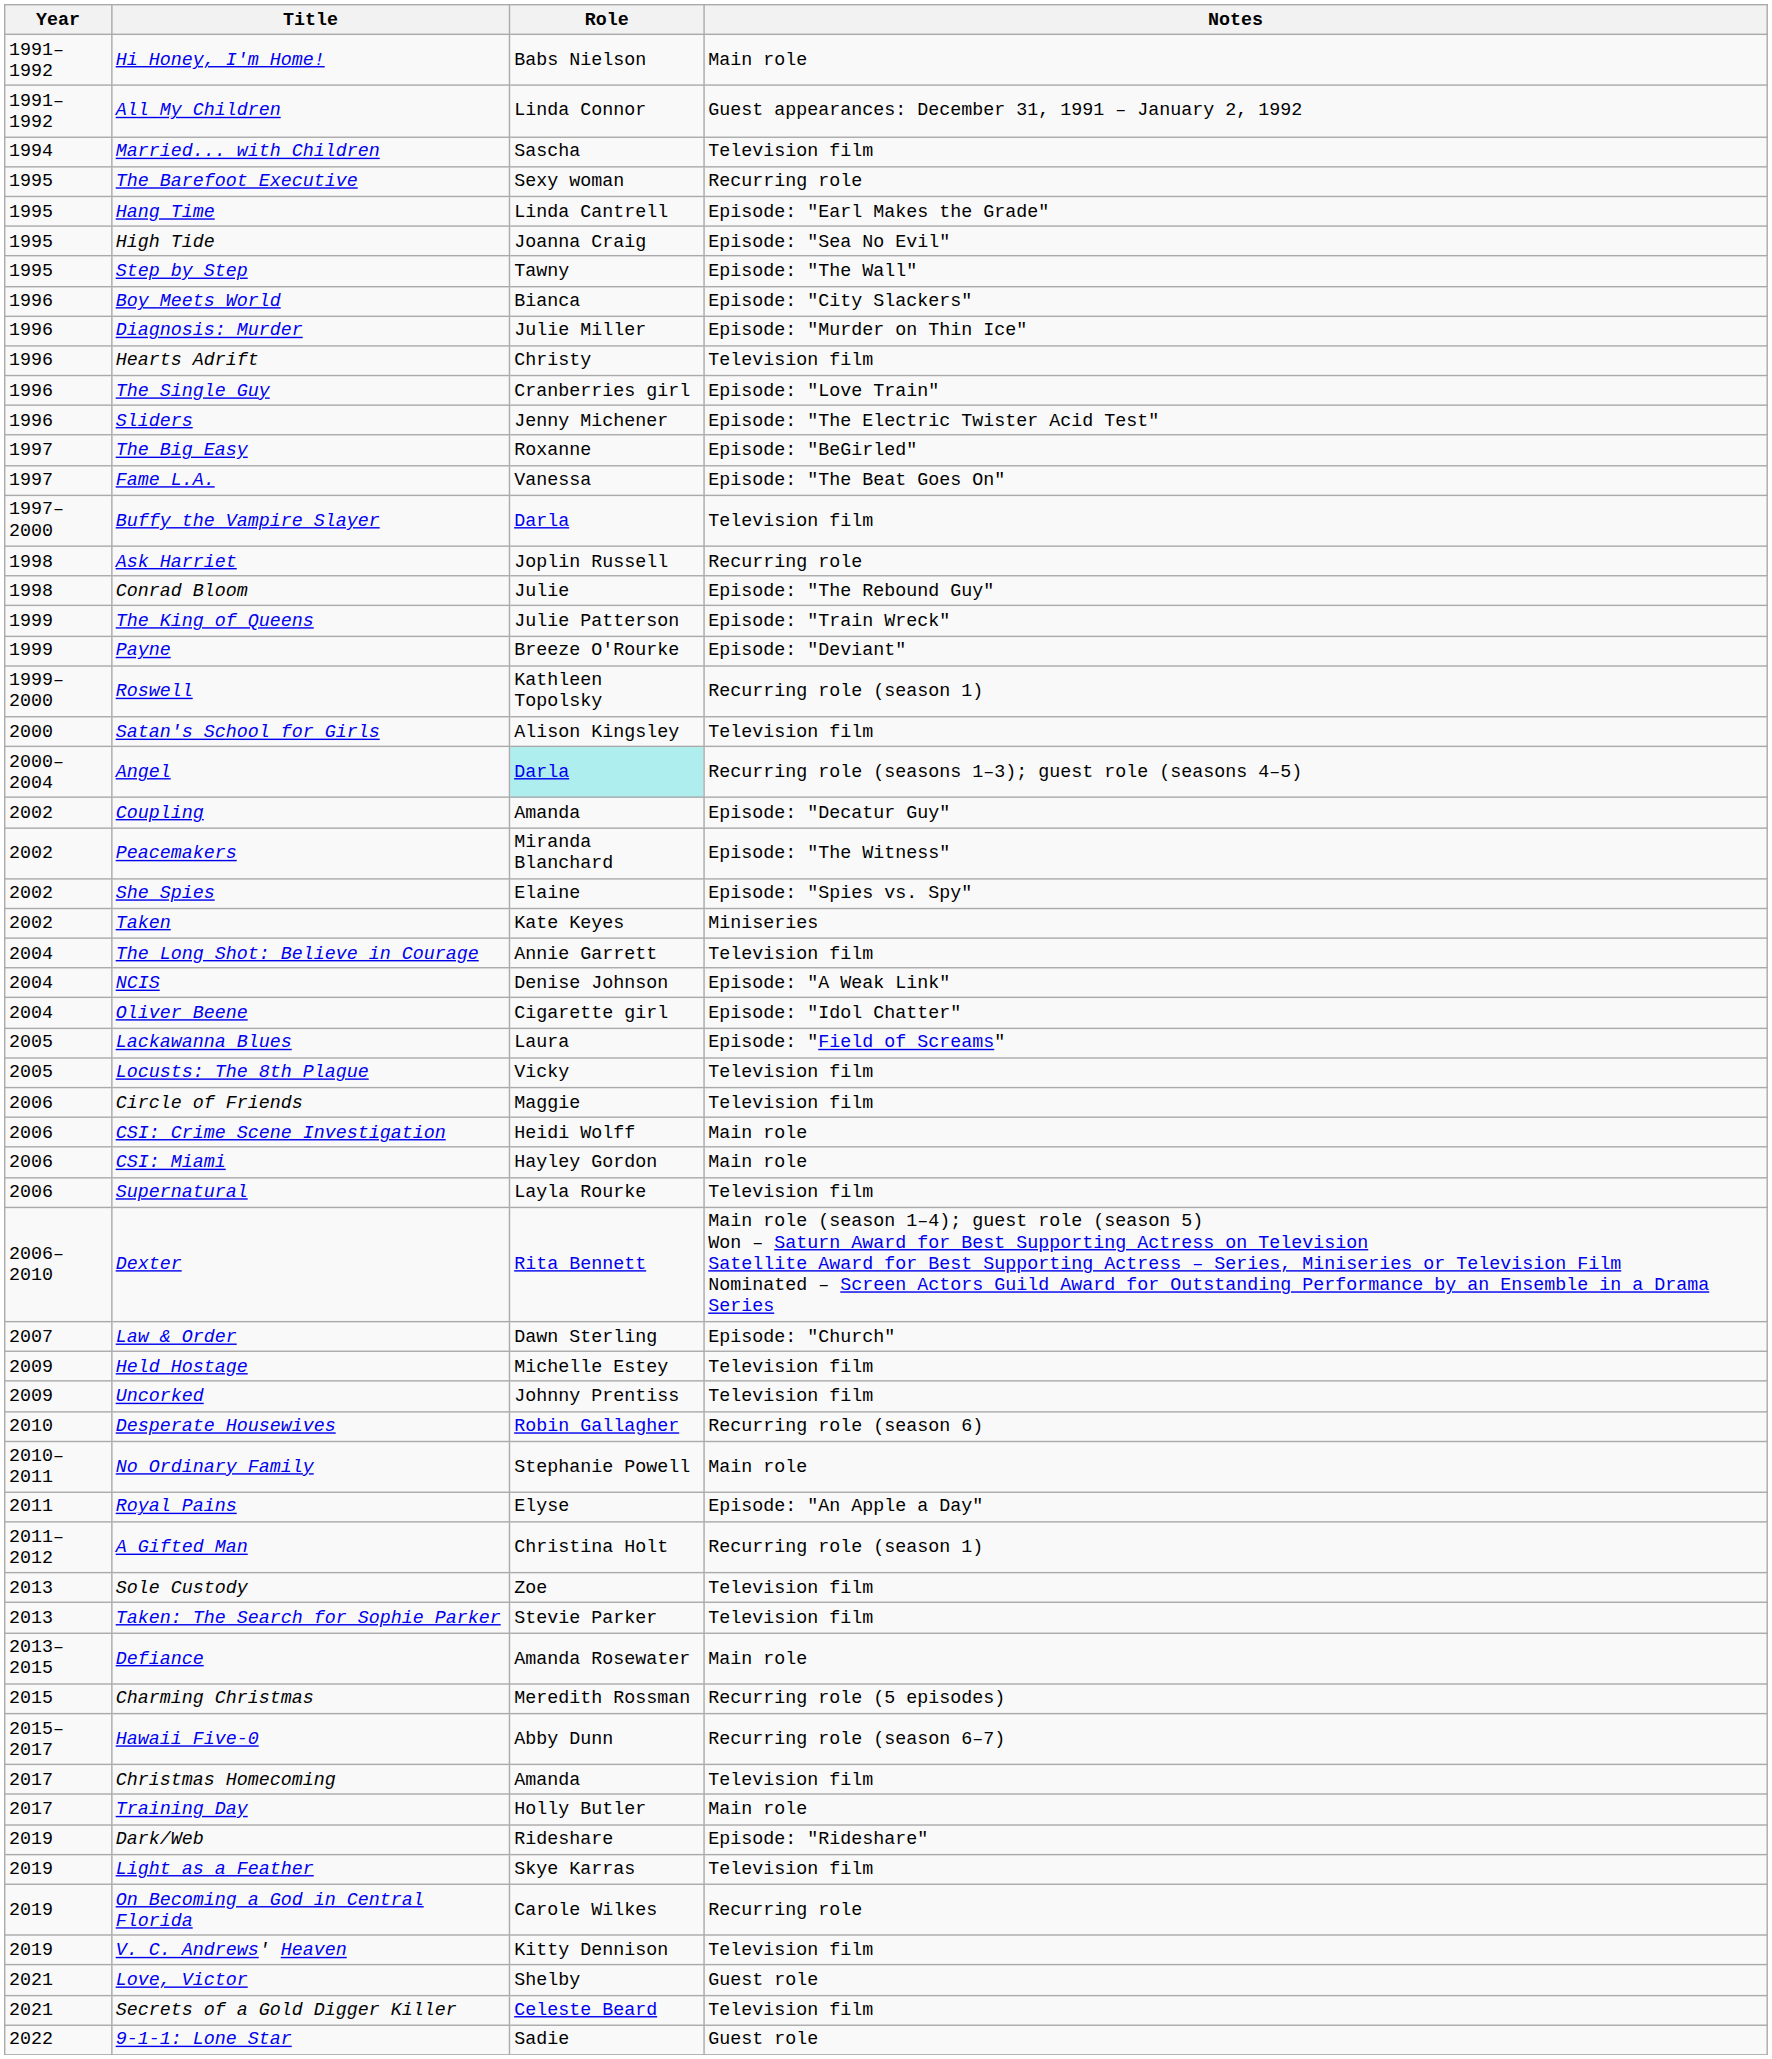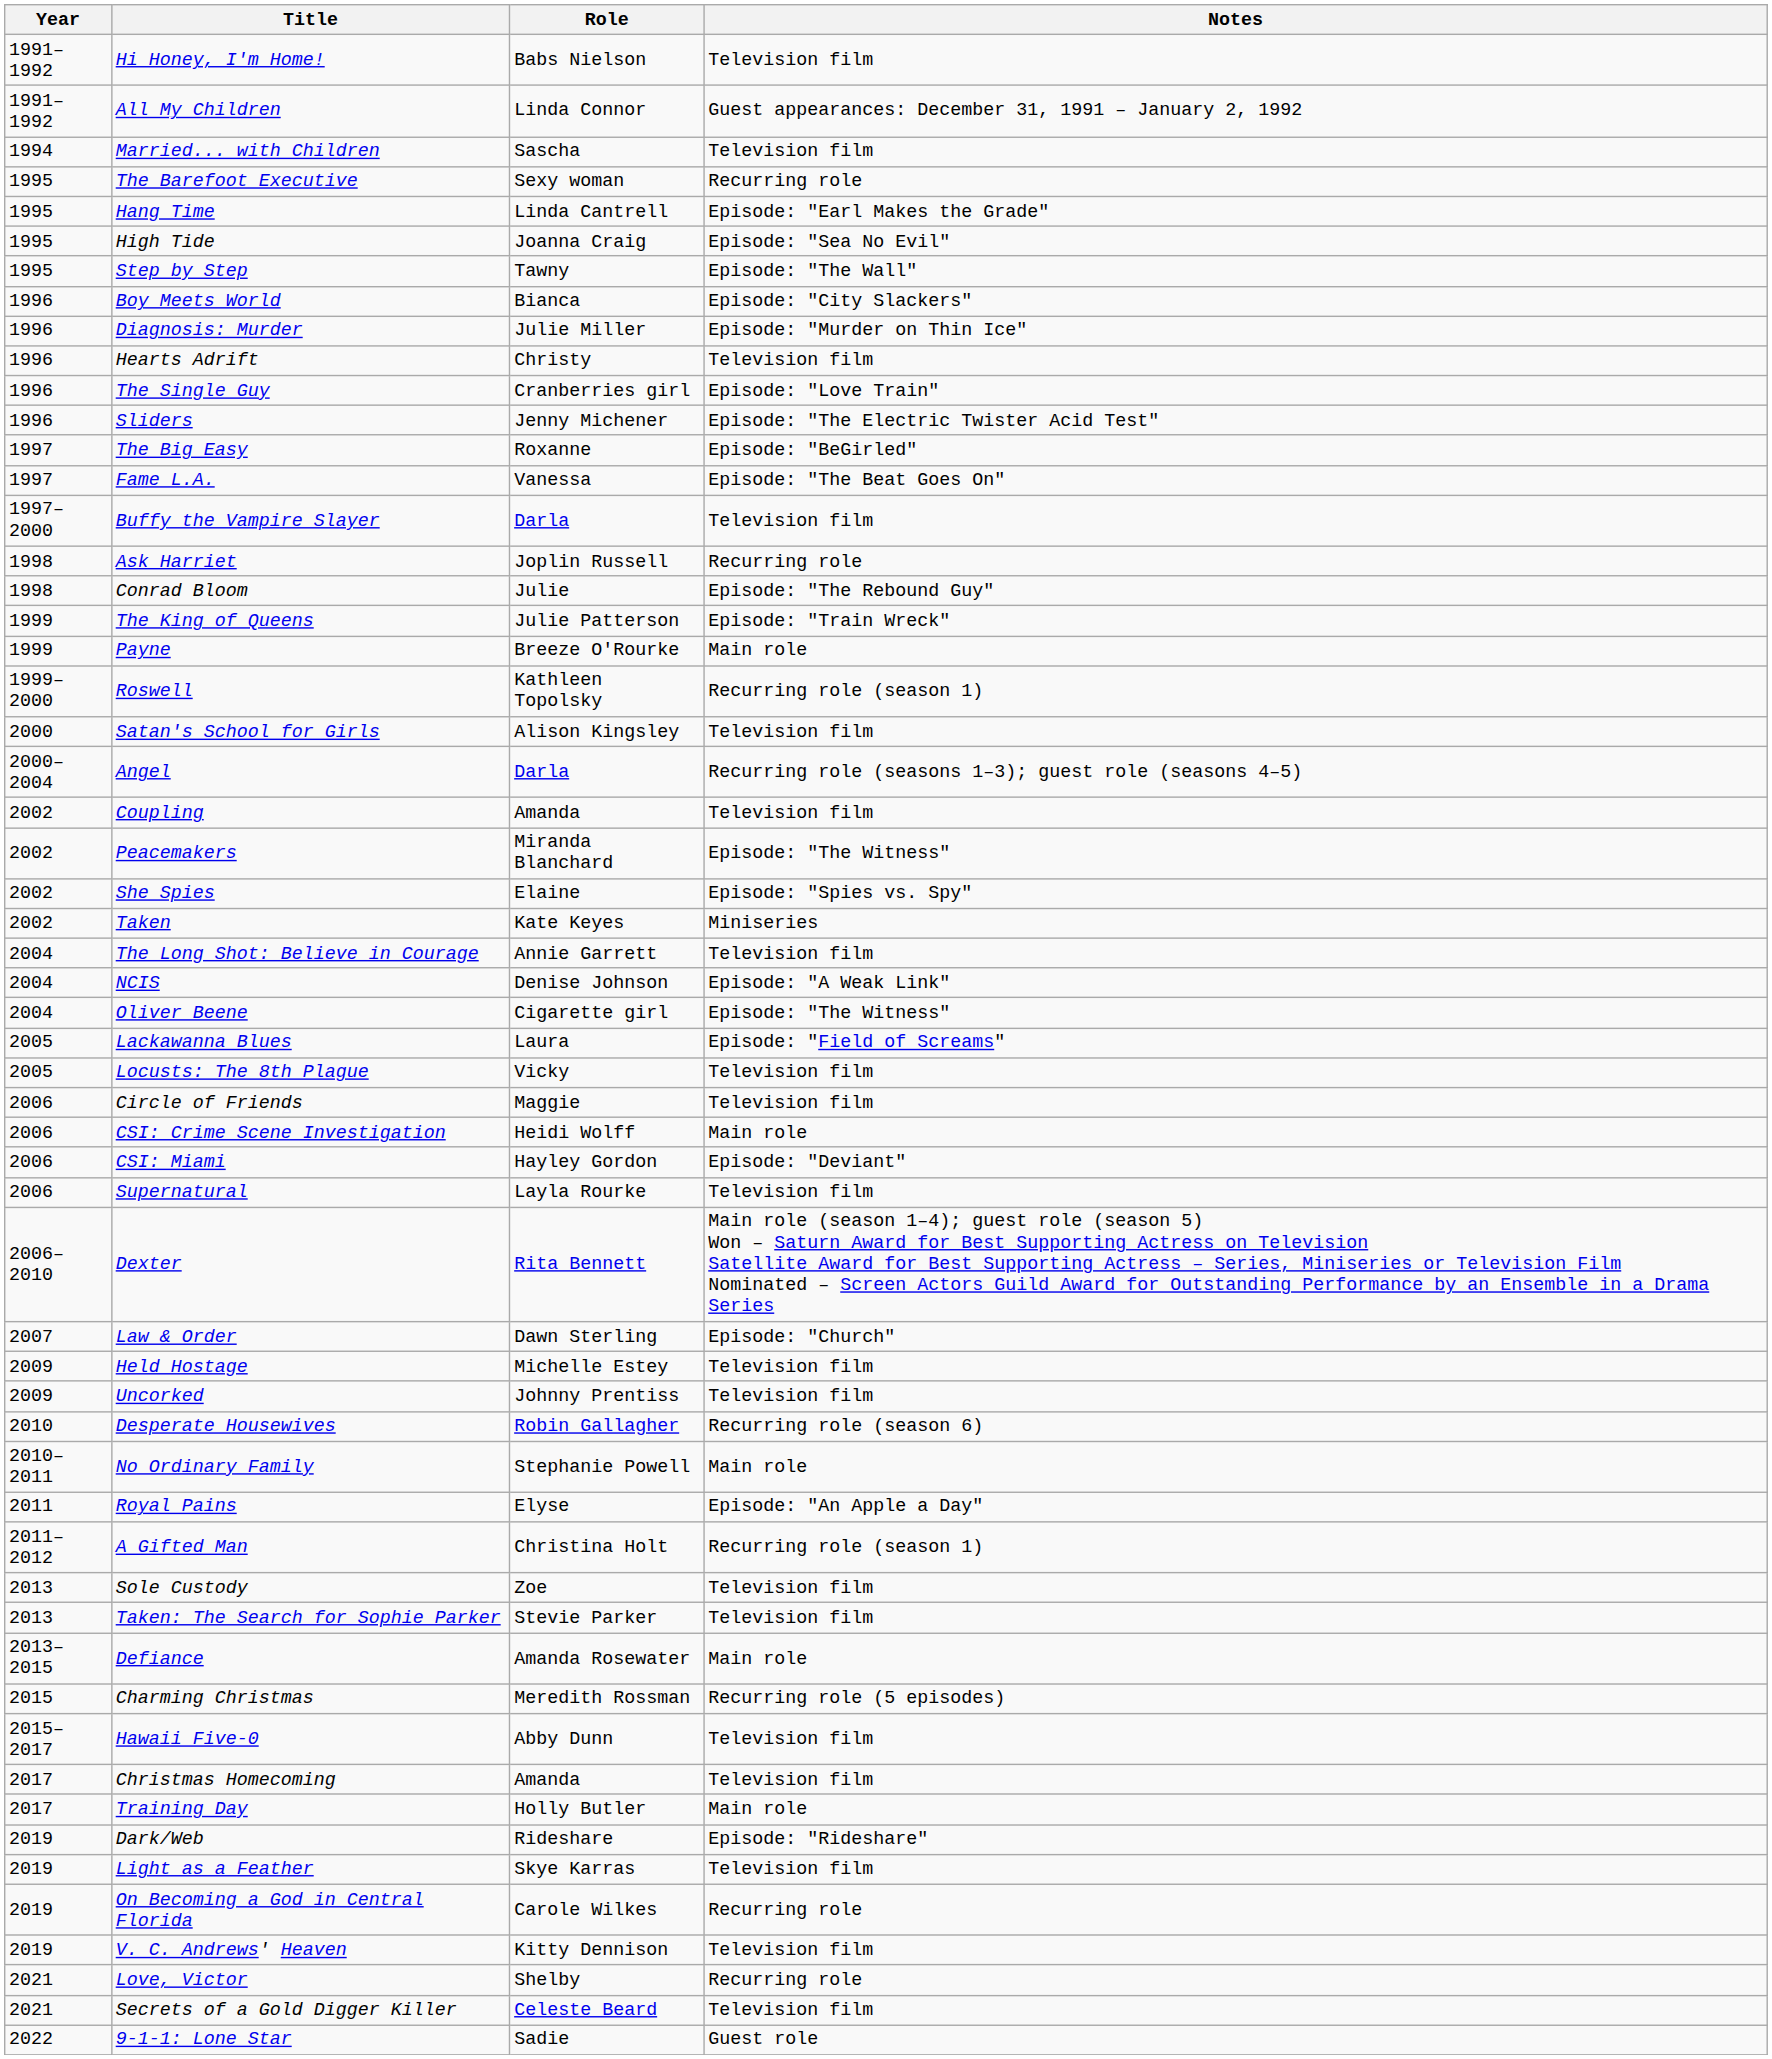Hi Honey, I'm Home! | Notes: Main role -> Television film
Payne | Notes: Episode: "Deviant" -> Main role
Angel | Role: paleturquoise background -> no background
Coupling | Notes: Episode: "Decatur Guy" -> Television film
Oliver Beene | Notes: Episode: "Idol Chatter" -> Episode: "The Witness"
CSI: Miami | Notes: Main role -> Episode: "Deviant"
Hawaii Five-0 | Notes: Recurring role (season 6–7) -> Television film
Love, Victor | Notes: Guest role -> Recurring role
